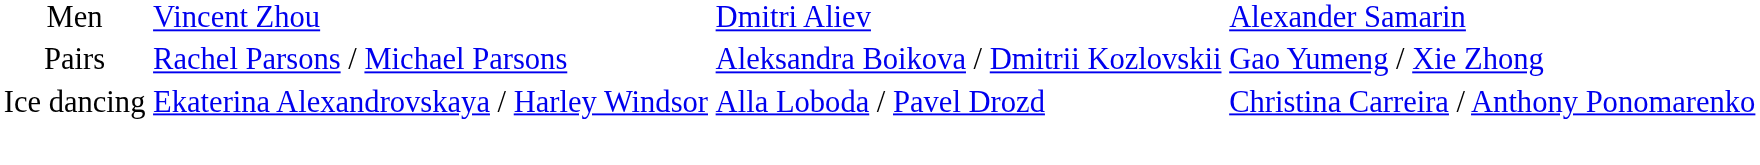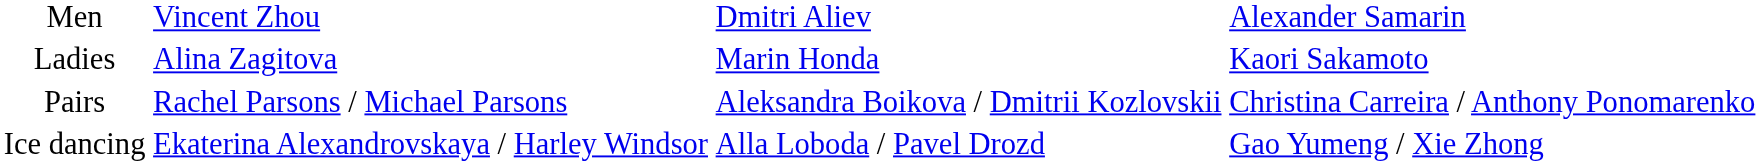+ row: Ladies | Alina Zagitova | Marin Honda | Kaori Sakamoto
Pairs | column 4: Gao Yumeng / Xie Zhong -> Christina Carreira / Anthony Ponomarenko
Ice dancing | column 4: Christina Carreira / Anthony Ponomarenko -> Gao Yumeng / Xie Zhong
